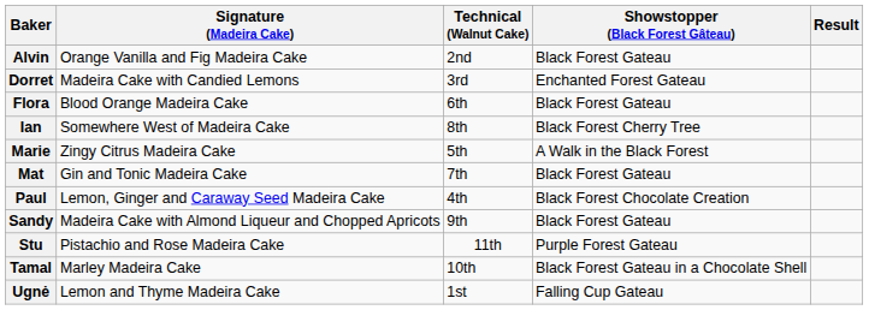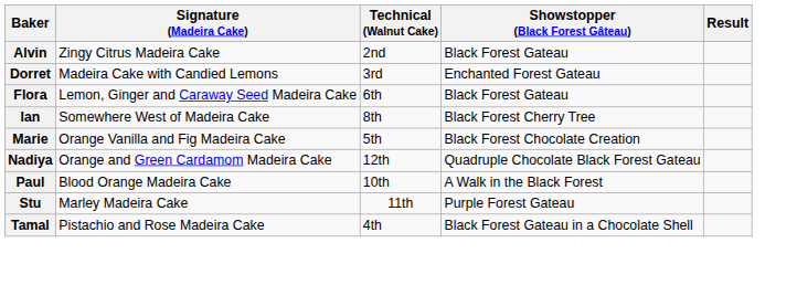Alvin | Signature (Madeira Cake): Orange Vanilla and Fig Madeira Cake -> Zingy Citrus Madeira Cake
Flora | Signature (Madeira Cake): Blood Orange Madeira Cake -> Lemon, Ginger and Caraway Seed Madeira Cake
Marie | Signature (Madeira Cake): Zingy Citrus Madeira Cake -> Orange Vanilla and Fig Madeira Cake
Marie | Showstopper (Black Forest Gâteau): A Walk in the Black Forest -> Black Forest Chocolate Creation
- row: Mat | Gin and Tonic Madeira Cake | 7th | Black Forest Gateau
+ row: Nadiya | Orange and Green Cardamom Madeira Cake | 12th | Quadruple Chocolate Black Forest Gateau
Paul | Signature (Madeira Cake): Lemon, Ginger and Caraway Seed Madeira Cake -> Blood Orange Madeira Cake
Paul | Technical (Walnut Cake): 4th -> 10th
Paul | Showstopper (Black Forest Gâteau): Black Forest Chocolate Creation -> A Walk in the Black Forest
- row: Sandy | Madeira Cake with Almond Liqueur and Chopped Apricots | 9th | Black Forest Gateau
Stu | Signature (Madeira Cake): Pistachio and Rose Madeira Cake -> Marley Madeira Cake
Tamal | Signature (Madeira Cake): Marley Madeira Cake -> Pistachio and Rose Madeira Cake
Tamal | Technical (Walnut Cake): 10th -> 4th
- row: Ugnė | Lemon and Thyme Madeira Cake | 1st | Falling Cup Gateau
